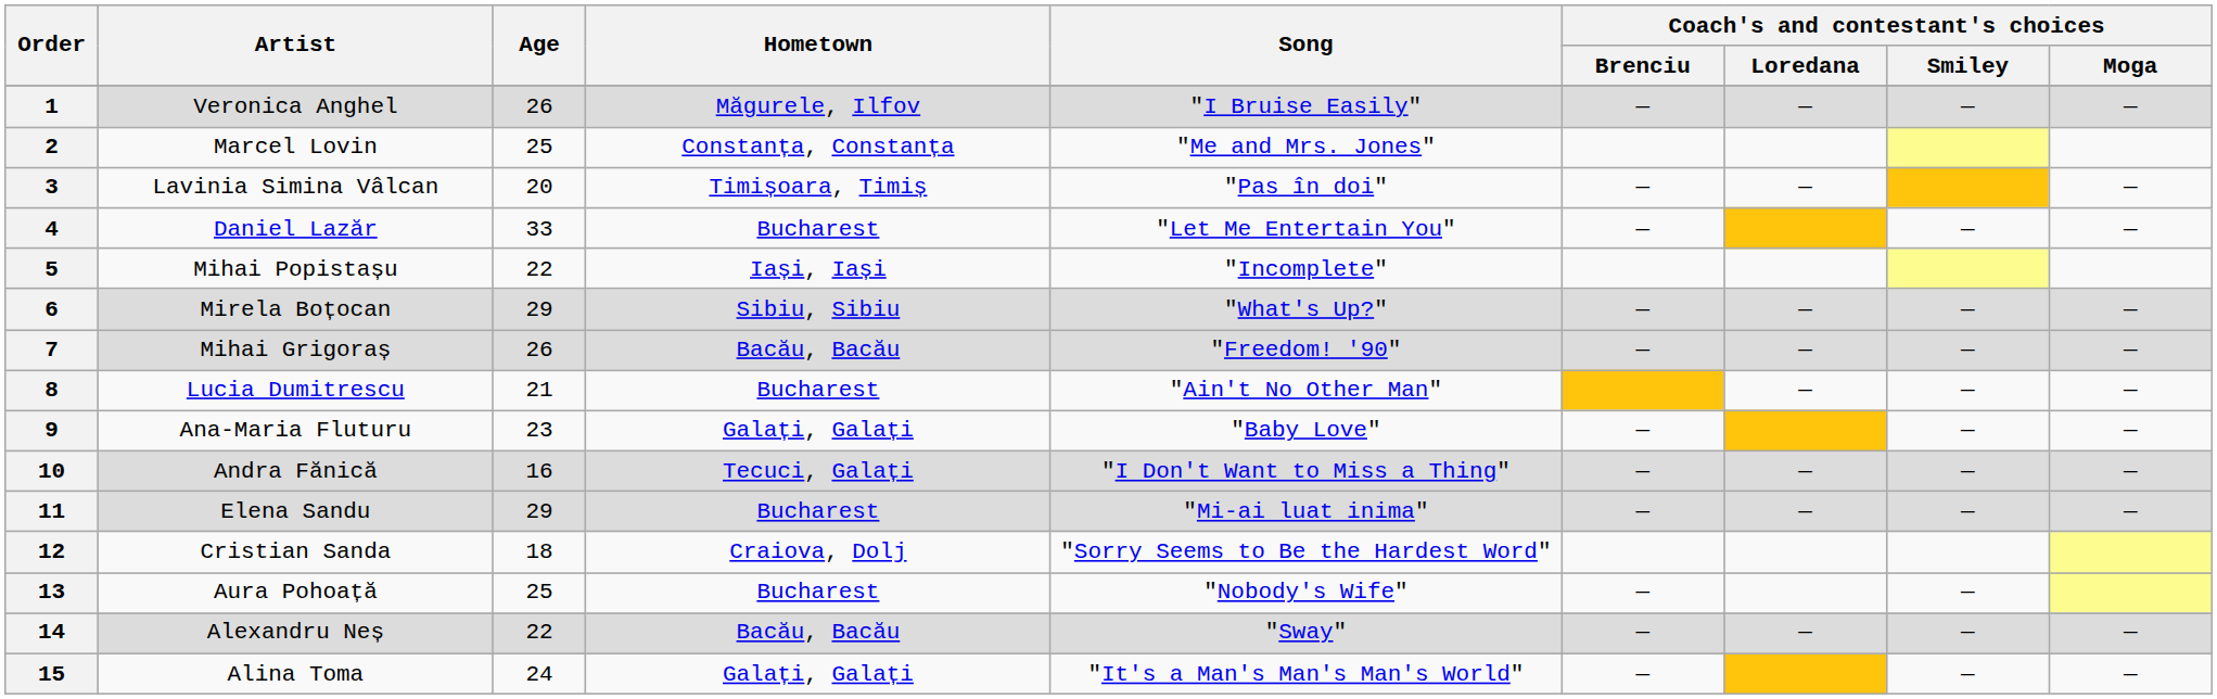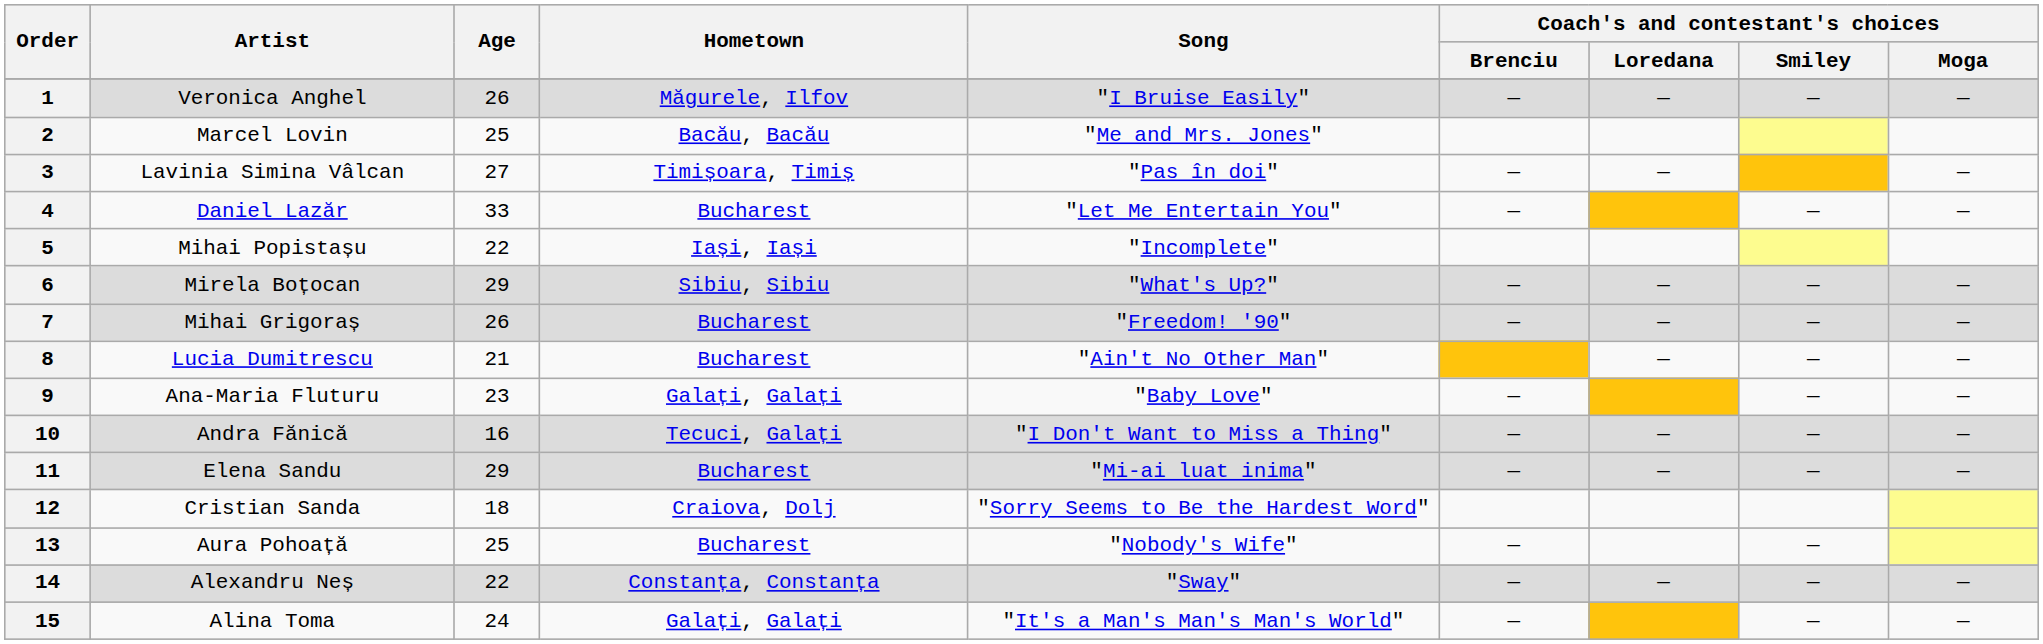2 | Hometown: Constanța, Constanța -> Bacău, Bacău
3 | Age: 20 -> 27
7 | Hometown: Bacău, Bacău -> Bucharest
14 | Hometown: Bacău, Bacău -> Constanța, Constanța
